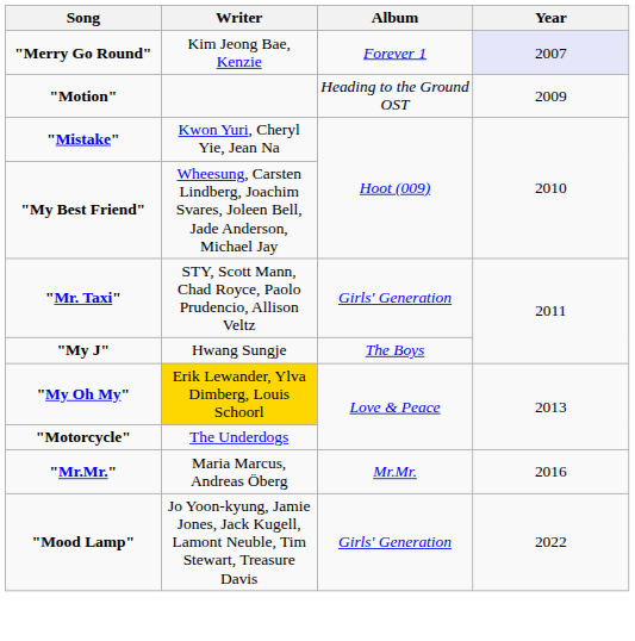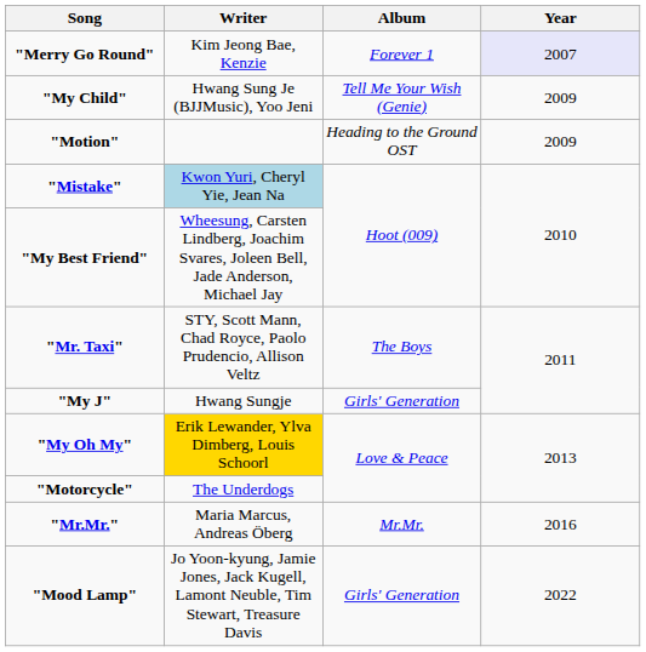+ row: "My Child" | Hwang Sung Je (BJJMusic), Yoo Jeni | Tell Me Your Wish (Genie) | 2009
"Mistake" | Writer: no background -> lightblue background
"Mr. Taxi" | Album: Girls' Generation -> The Boys
"My J" | Album: The Boys -> Girls' Generation
